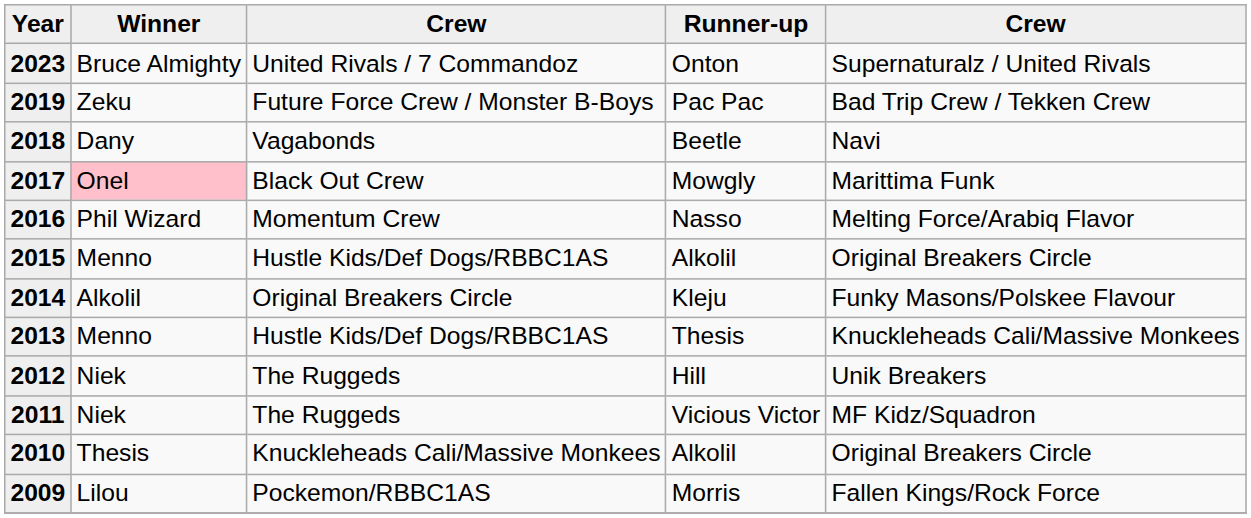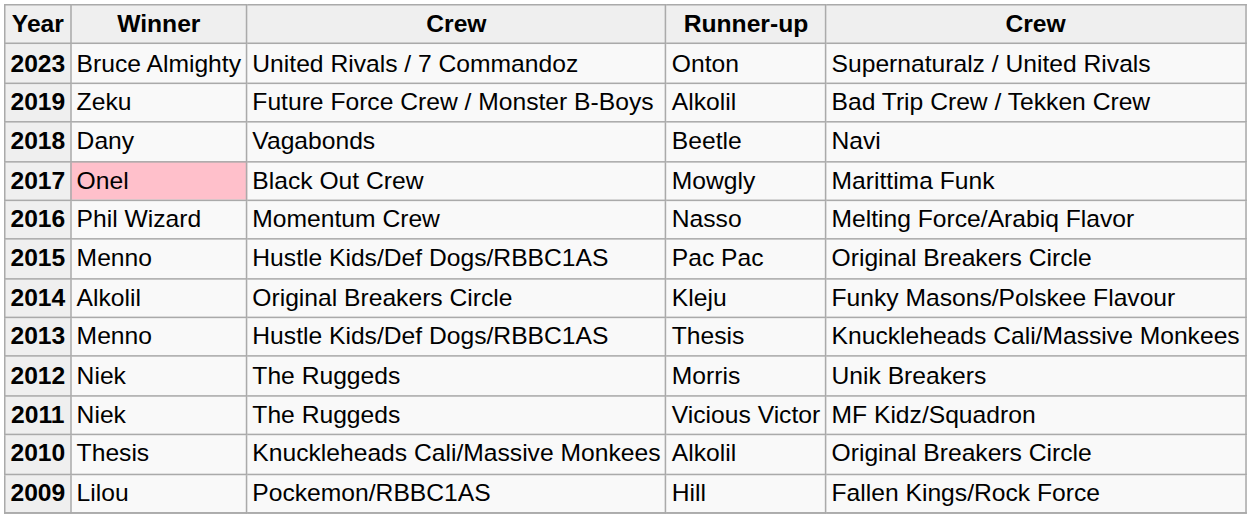2019 | Runner-up: Pac Pac -> Alkolil
2015 | Runner-up: Alkolil -> Pac Pac
2012 | Runner-up: Hill -> Morris
2009 | Runner-up: Morris -> Hill
